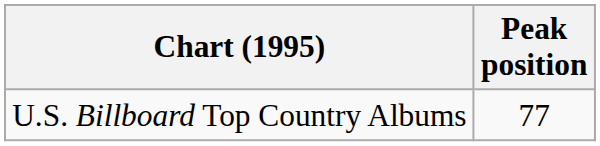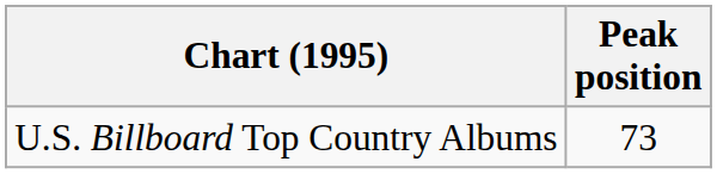U.S. Billboard Top Country Albums | Peak position: 77 -> 73
